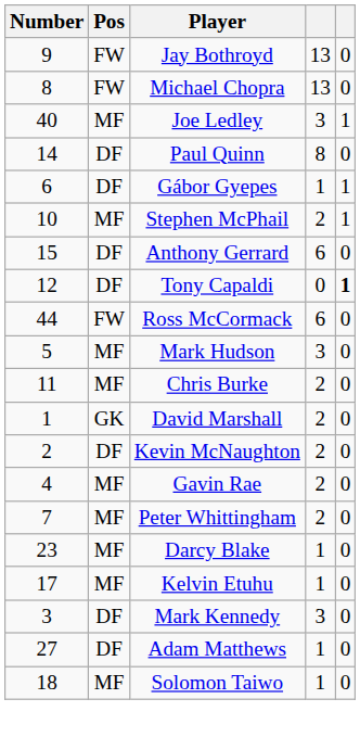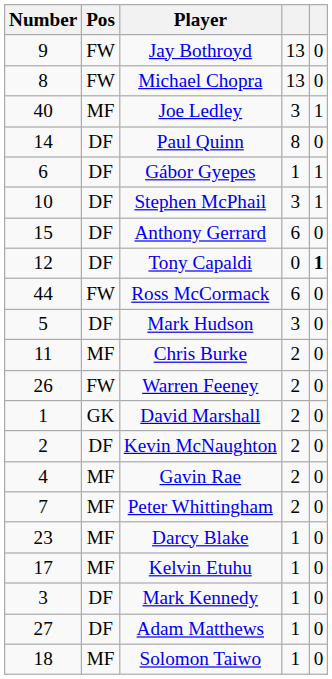Stephen McPhail | Pos: MF -> DF
Stephen McPhail | column 4: 2 -> 3
Mark Hudson | Pos: MF -> DF
+ row: 26 | FW | Warren Feeney | 2 | 0
Mark Kennedy | column 4: 3 -> 1
